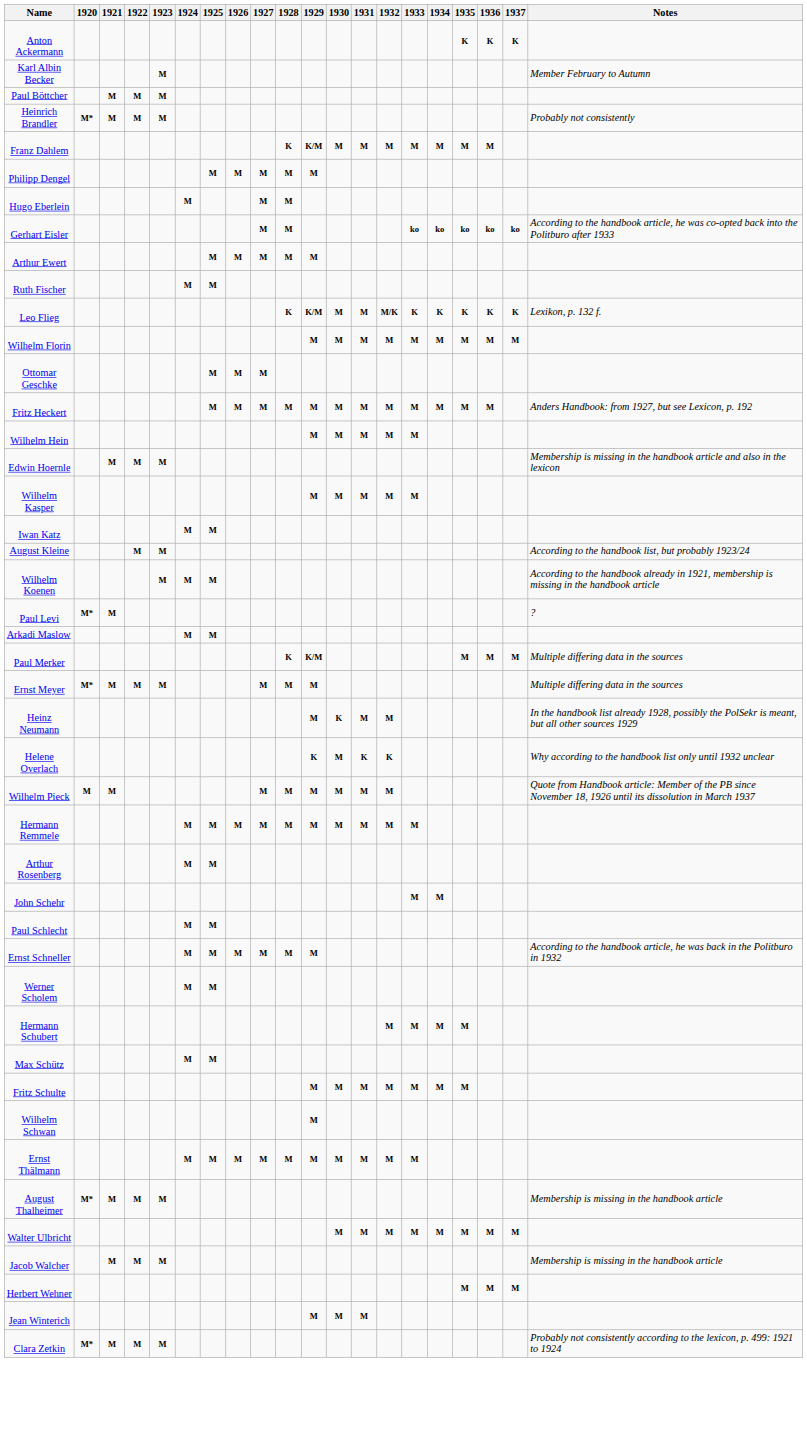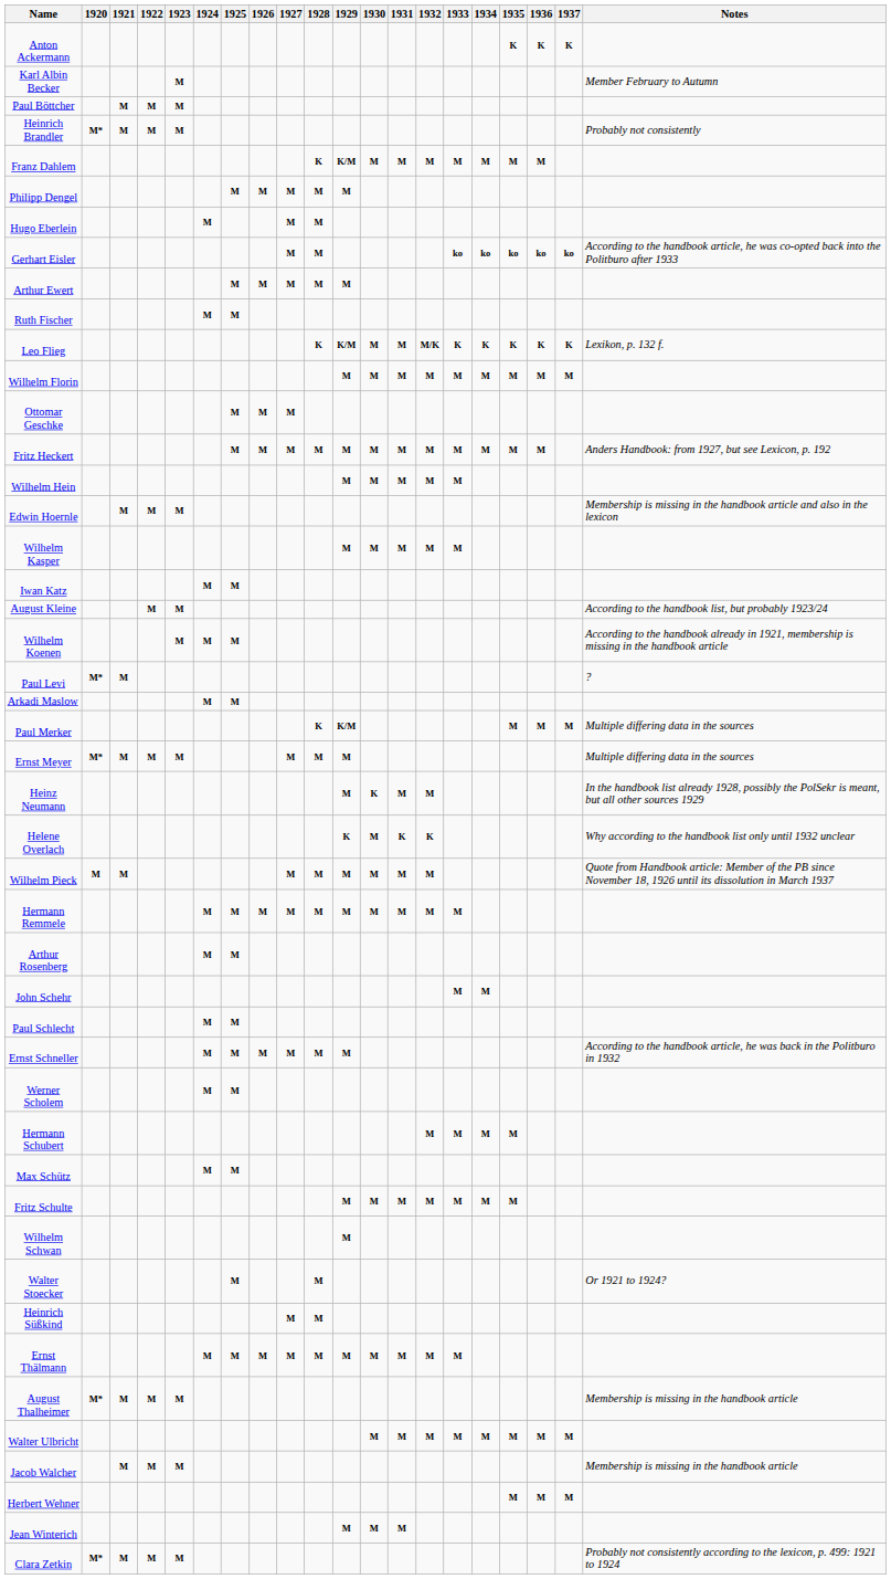+ row: Walter Stoecker | M | M | Or 1921 to 1924?
+ row: Heinrich Süßkind | M | M
